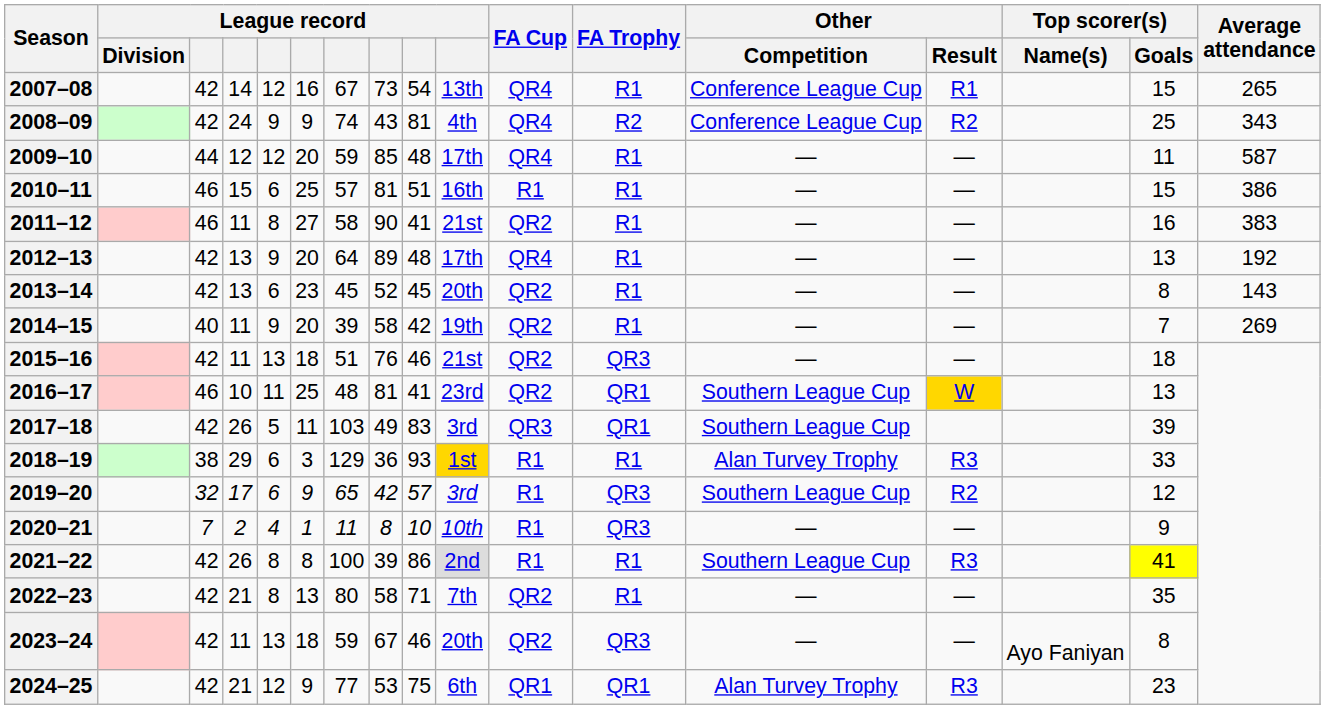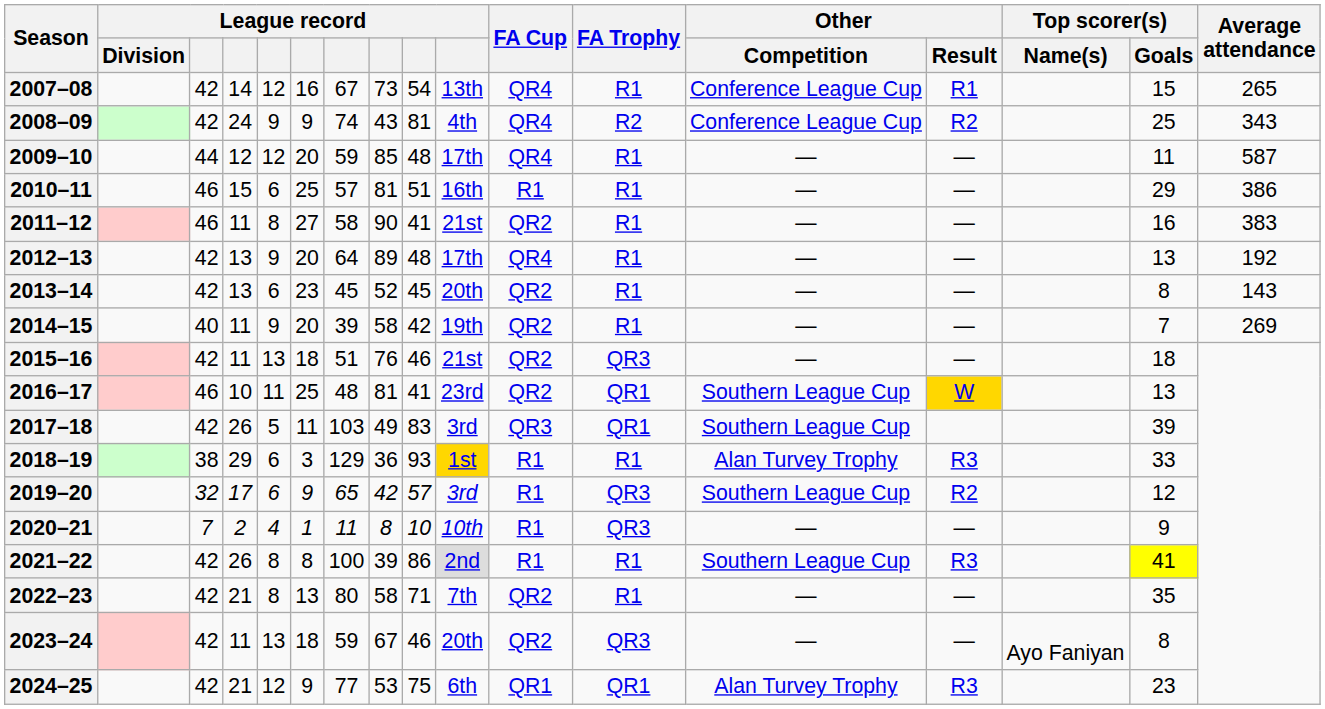2010–11 | Top scorer(s) / Goals: 15 -> 29
